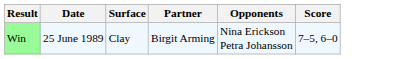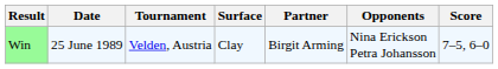+ column: Tournament | Velden, Austria
